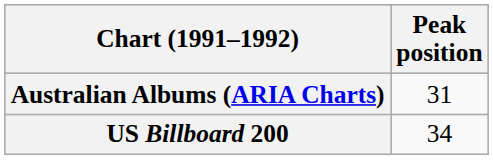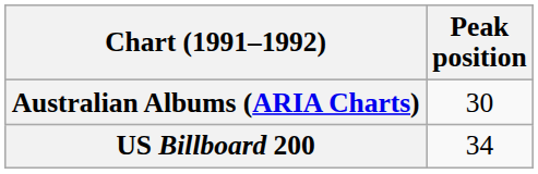Australian Albums (ARIA Charts) | Peak position: 31 -> 30
